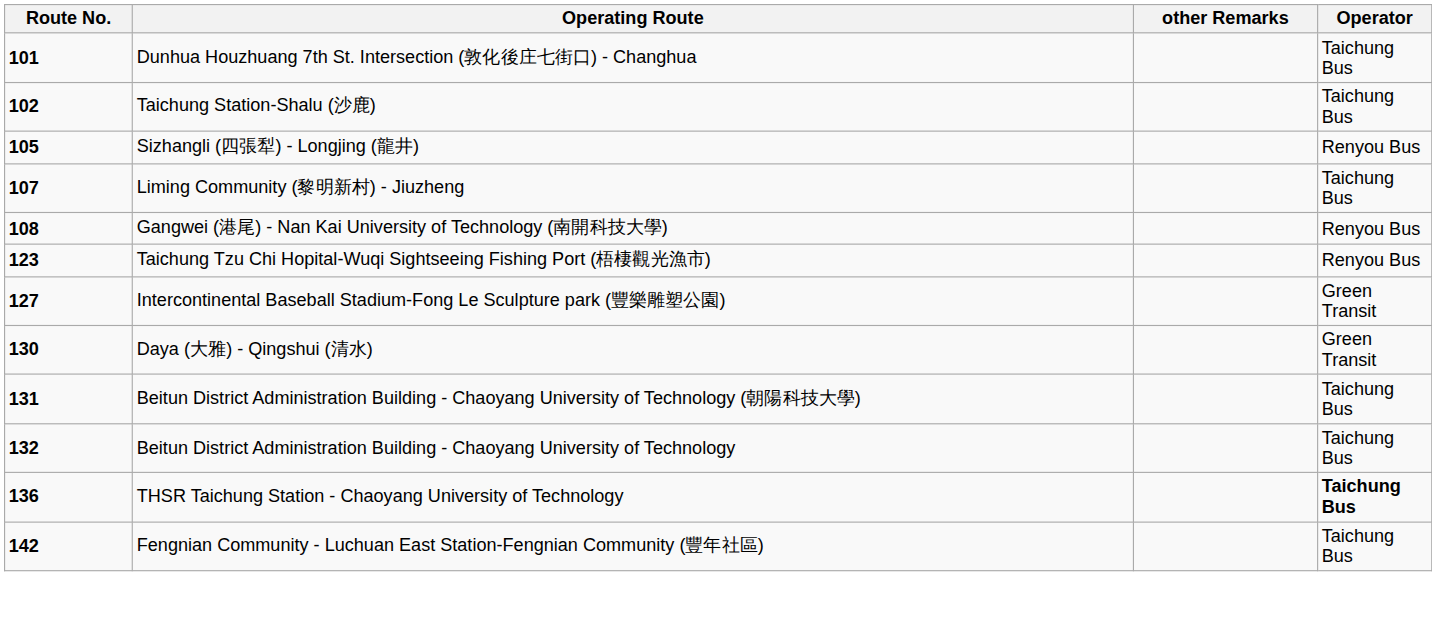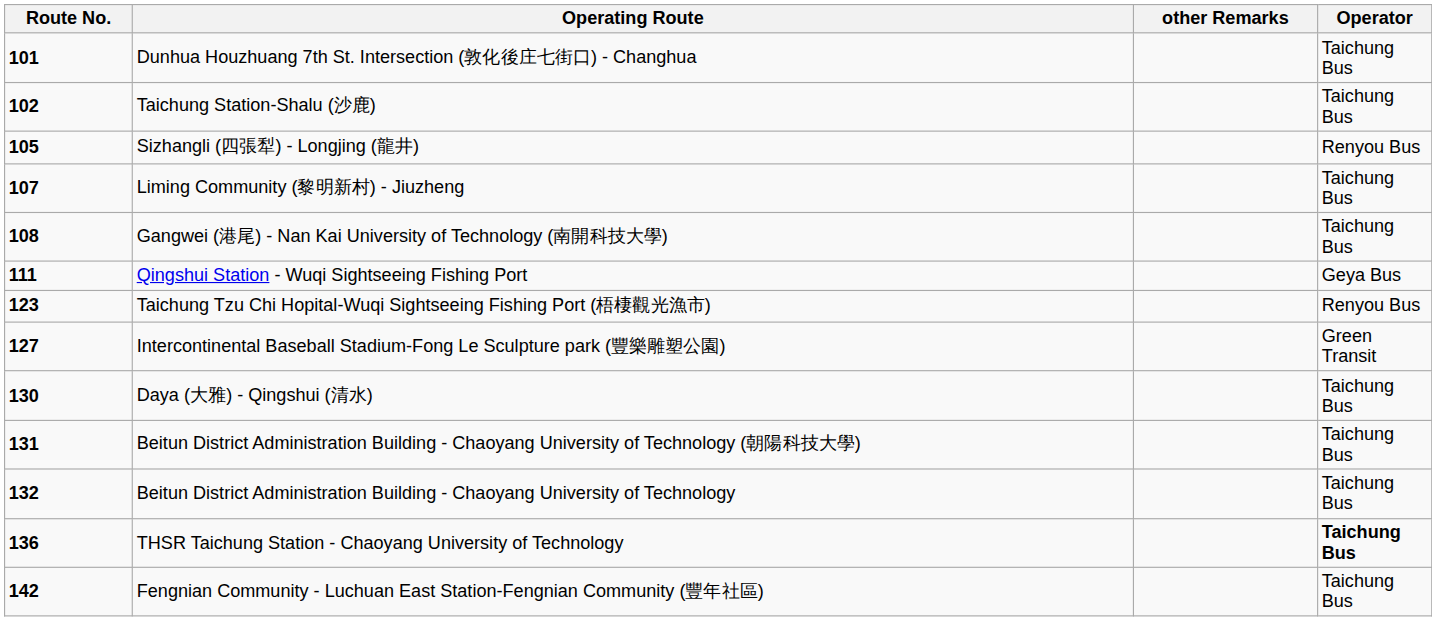Gangwei (港尾) - Nan Kai University of Technology (南開科技大學) | Operator: Renyou Bus -> Taichung Bus
+ row: 111 | Qingshui Station - Wuqi Sightseeing Fishing Port | Geya Bus
Daya (大雅) - Qingshui (清水) | Operator: Green Transit -> Taichung Bus
